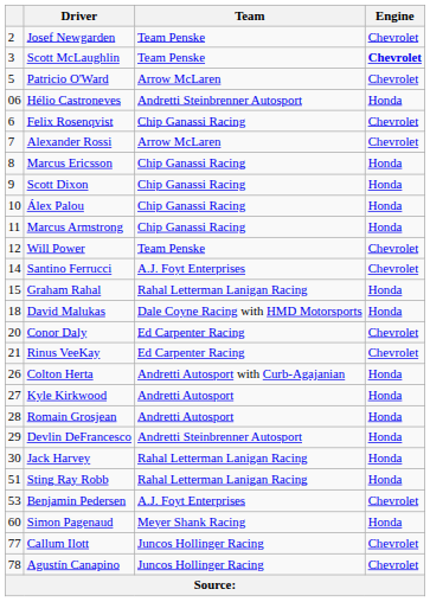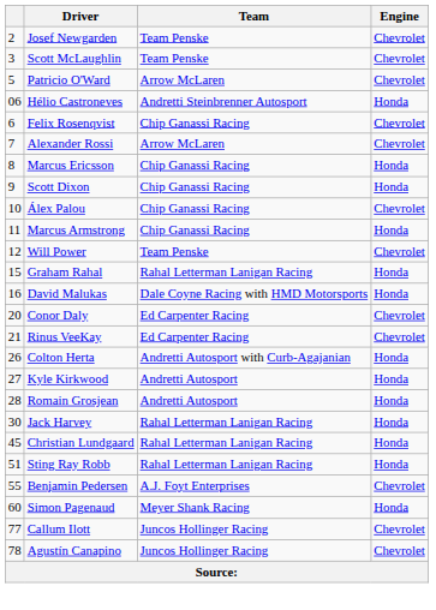Scott McLaughlin | Engine: bold -> normal
Álex Palou | Engine: Honda -> Chevrolet
- row: 14 | Santino Ferrucci | A.J. Foyt Enterprises | Chevrolet
David Malukas | column 1: 18 -> 16
- row: 29 | Devlin DeFrancesco | Andretti Steinbrenner Autosport | Honda
+ row: 45 | Christian Lundgaard | Rahal Letterman Lanigan Racing | Honda
Benjamin Pedersen | column 1: 53 -> 55
